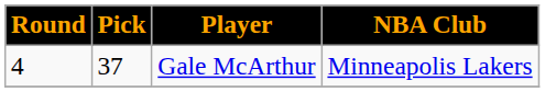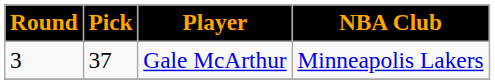Gale McArthur | Round: 4 -> 3
